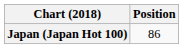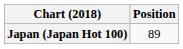Japan (Japan Hot 100) | Position: 86 -> 89
